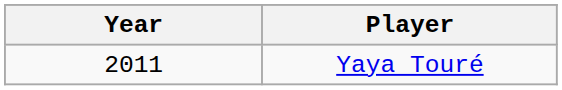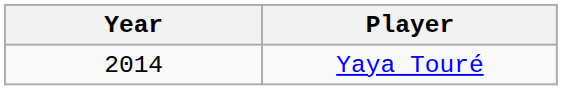Yaya Touré | Year: 2011 -> 2014
